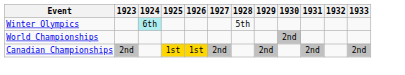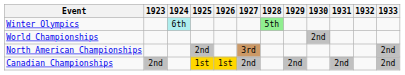Winter Olympics | 1928: no background -> lightgreen background
+ row: North American Championships | 2nd | 3rd | 2nd
